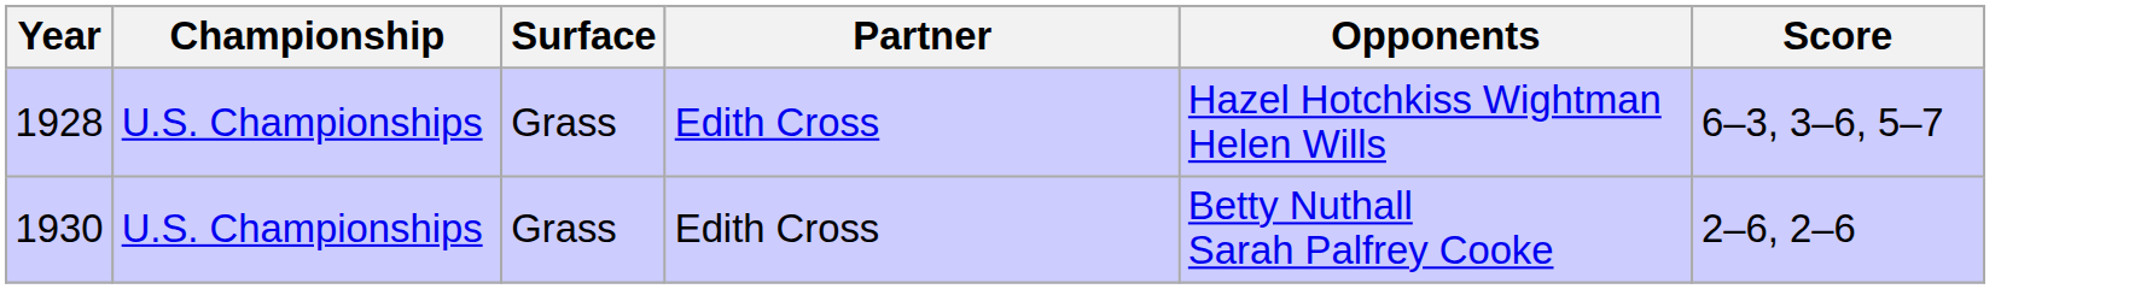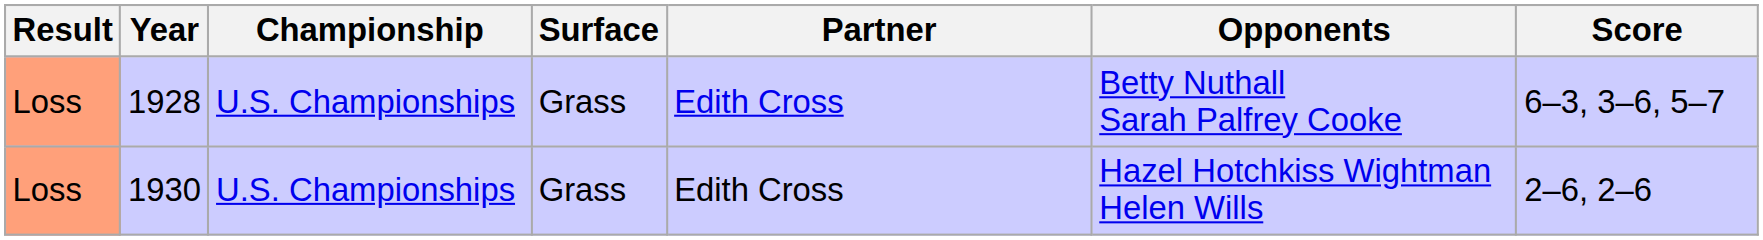+ column: Result | Loss | Loss
1928 | Opponents: Hazel Hotchkiss Wightman Helen Wills -> Betty Nuthall Sarah Palfrey Cooke
1930 | Opponents: Betty Nuthall Sarah Palfrey Cooke -> Hazel Hotchkiss Wightman Helen Wills
